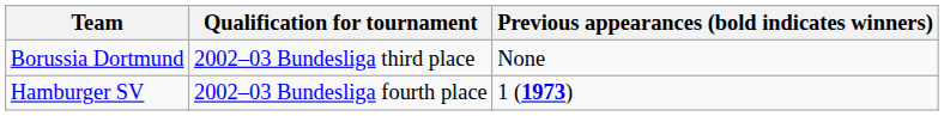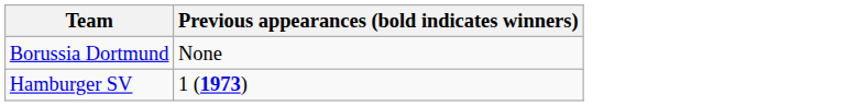- column: Qualification for tournament | 2002–03 Bundesliga third place | 2002–03 Bundesliga fourth place
